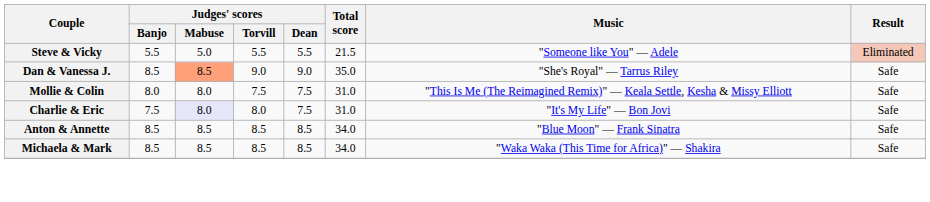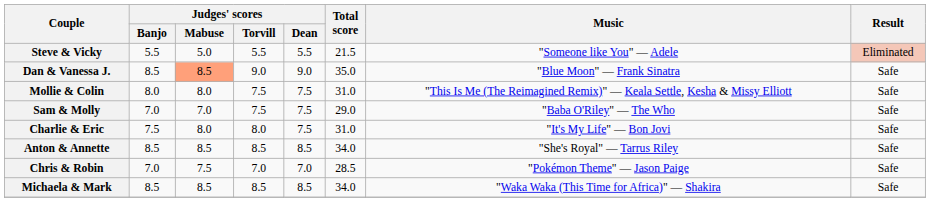Dan & Vanessa J. | Music: "She's Royal" — Tarrus Riley -> "Blue Moon" — Frank Sinatra
+ row: Sam & Molly | 7.0 | 7.0 | 7.5 | 7.5 | 29.0 | "Baba O'Riley" — The Who | Safe
Charlie & Eric | Judges' scores / Mabuse: lavender background -> no background
Anton & Annette | Music: "Blue Moon" — Frank Sinatra -> "She's Royal" — Tarrus Riley
+ row: Chris & Robin | 7.0 | 7.5 | 7.0 | 7.0 | 28.5 | "Pokémon Theme" — Jason Paige | Safe
